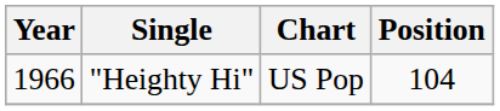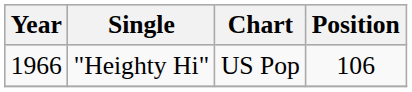"Heighty Hi" | Position: 104 -> 106
